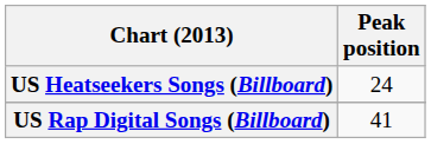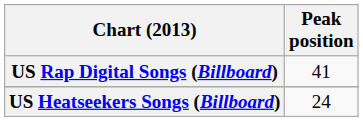rows swapped: US Heatseekers Songs (Billboard) <-> US Rap Digital Songs (Billboard)
